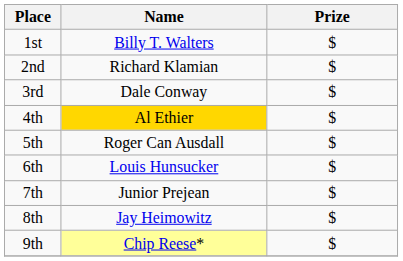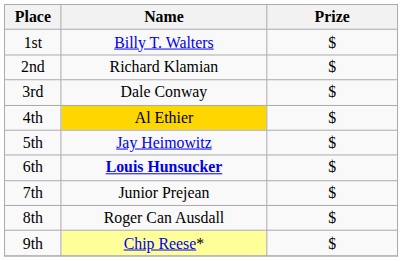5th | Name: Roger Can Ausdall -> Jay Heimowitz
6th | Name: normal -> bold
8th | Name: Jay Heimowitz -> Roger Can Ausdall
